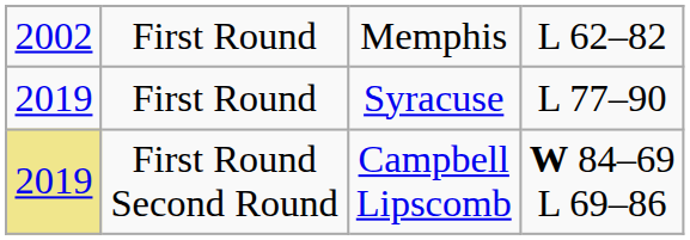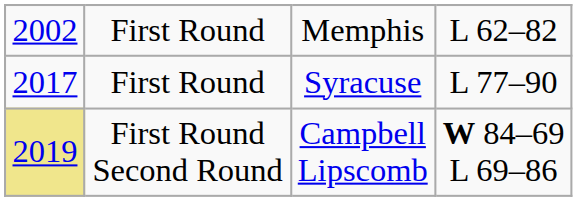First Round / Syracuse | column 1: 2019 -> 2017
